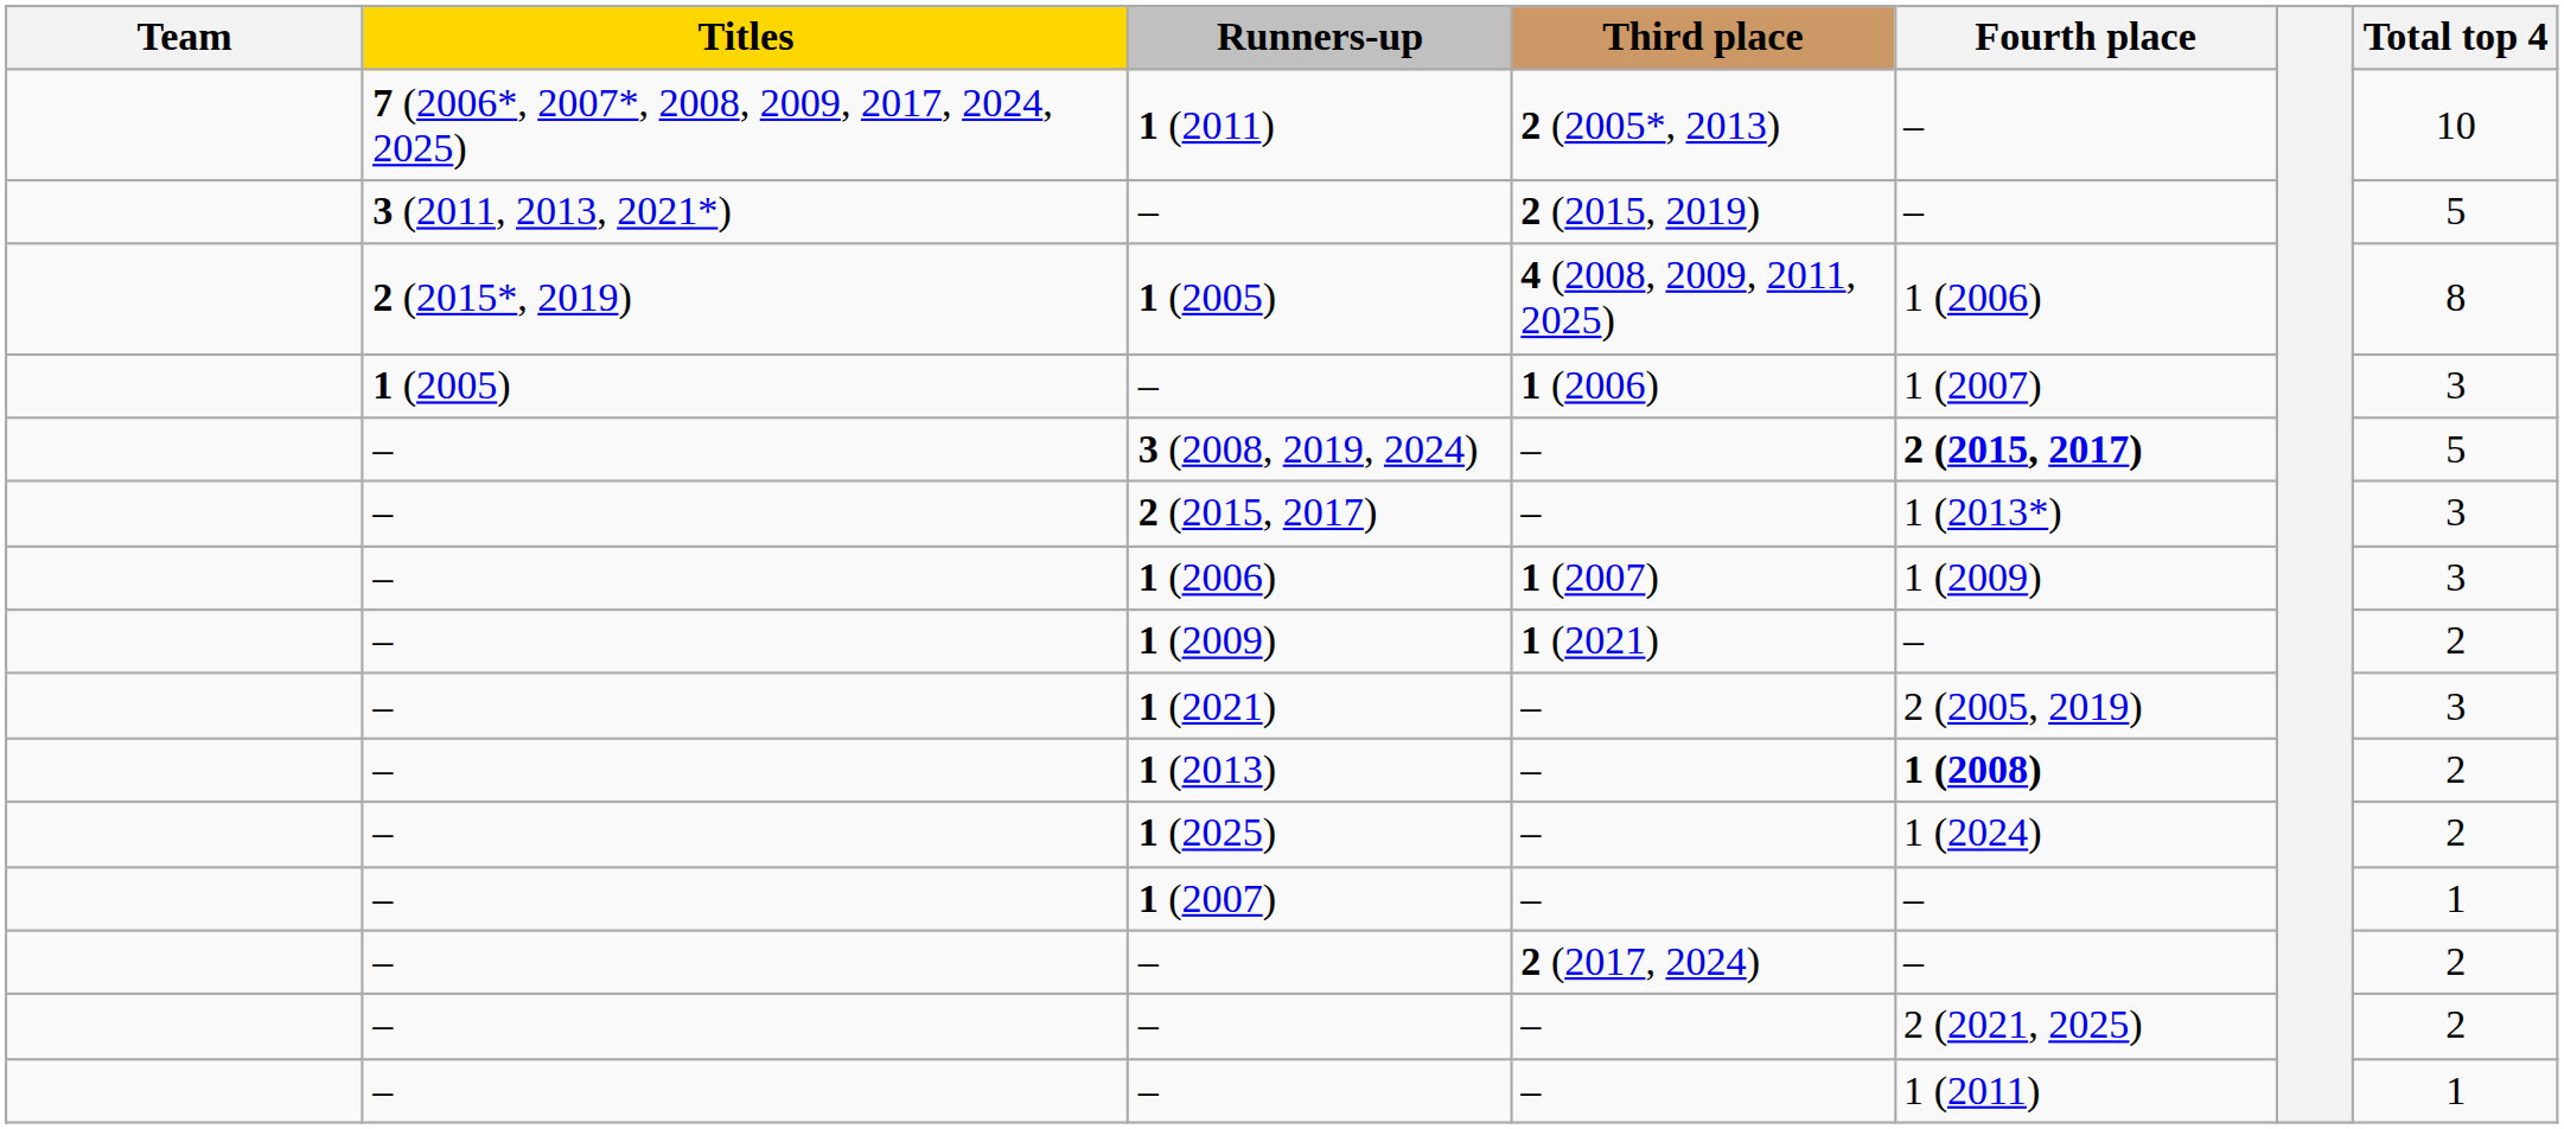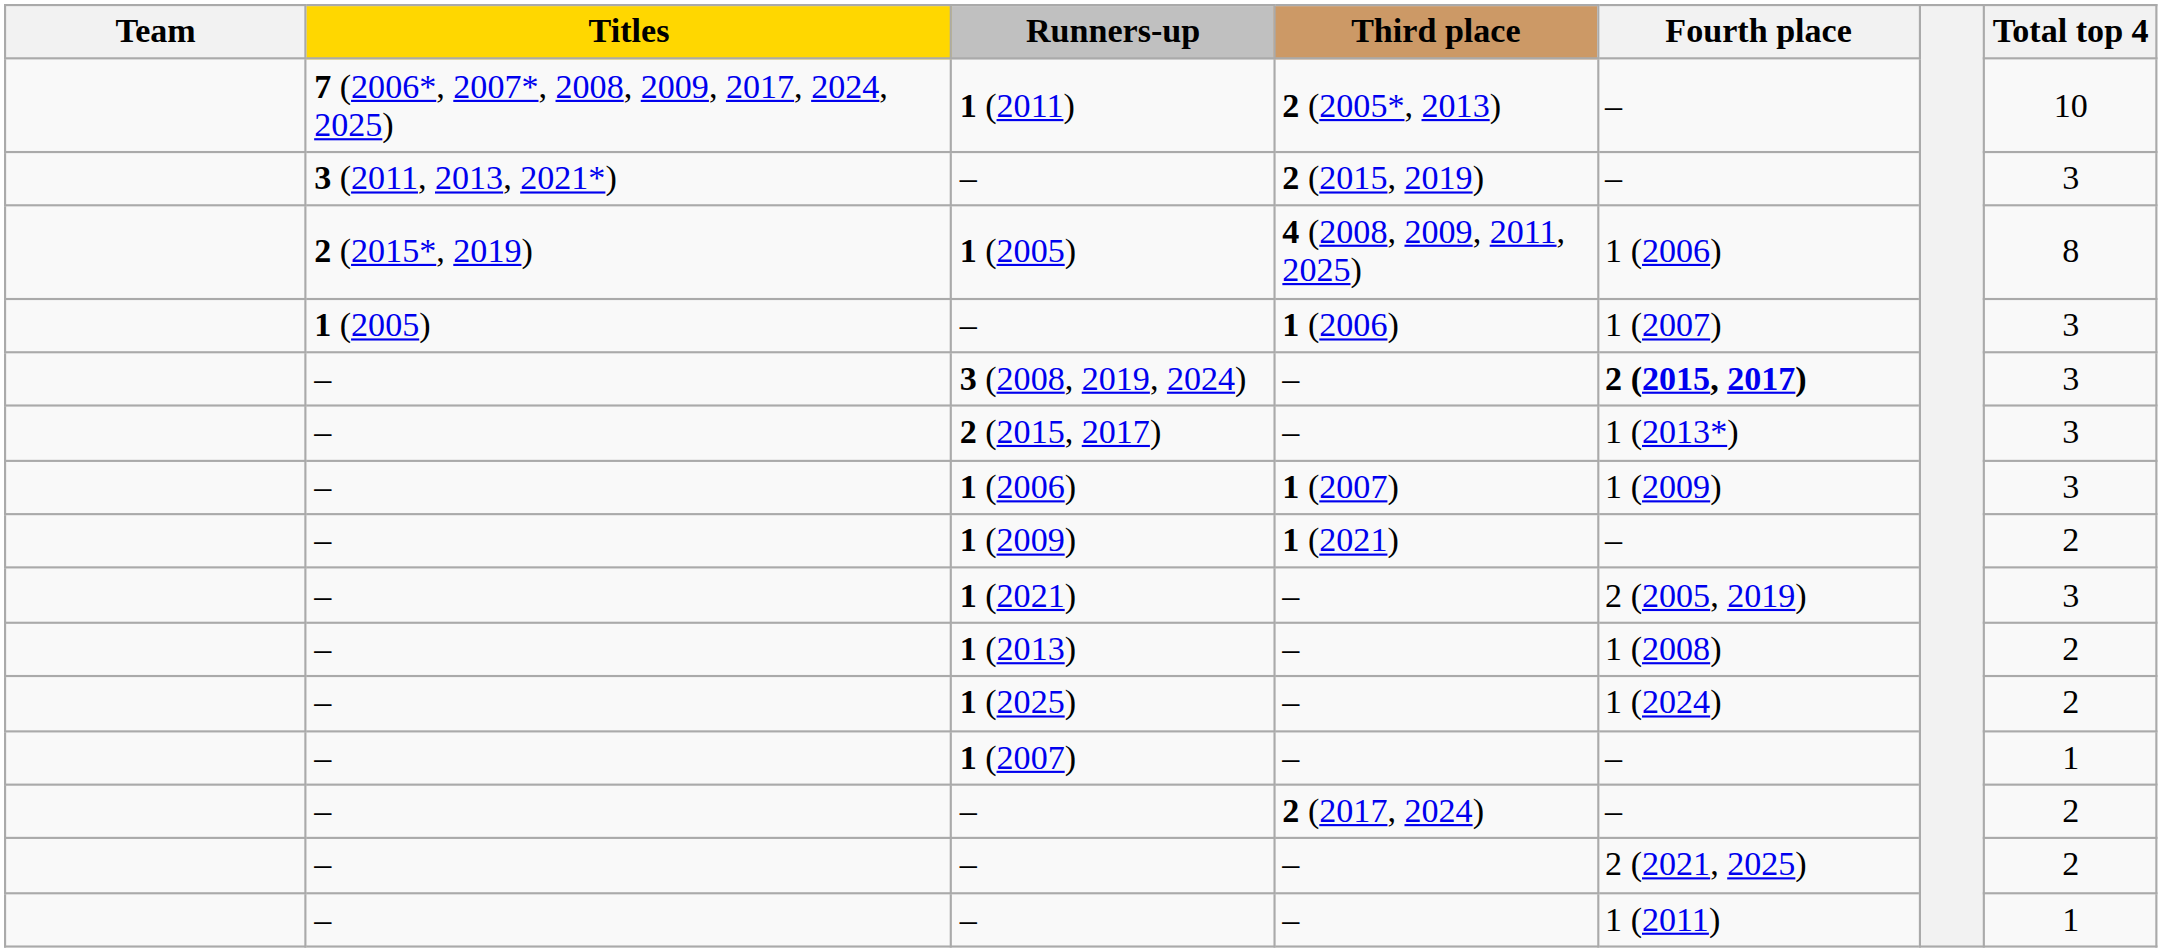– / 2 (2015, 2019) | Total top 4: 5 -> 3
3 (2008, 2019, 2024) | Total top 4: 5 -> 3
1 (2013) | Fourth place: bold -> normal
